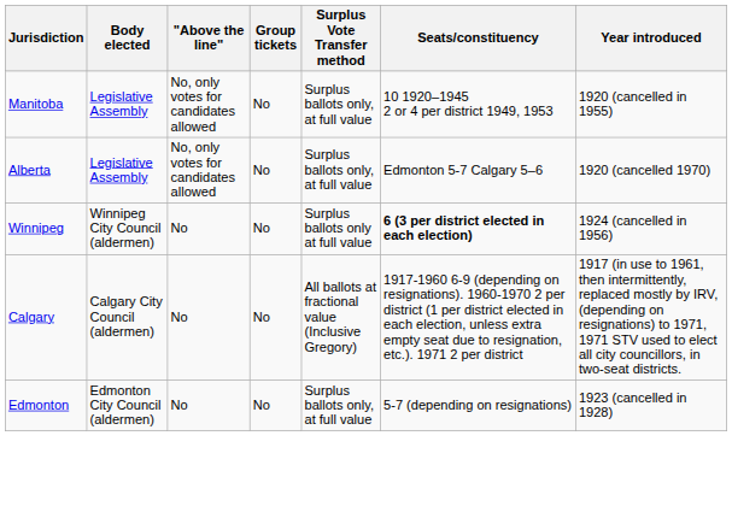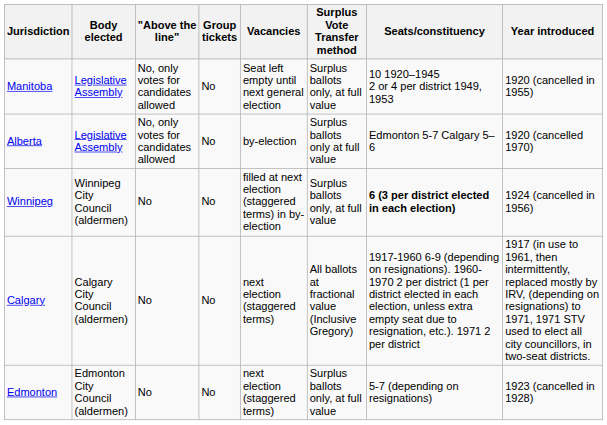+ column: Vacancies | Seat left empty until next general election | by-election | filled at next election (staggered terms) in by-election | next election (staggered terms) | next election (staggered terms)
Alberta | Surplus Vote Transfer method: Surplus ballots only, at full value -> Surplus ballots only at full value
Winnipeg | Surplus Vote Transfer method: Surplus ballots only at full value -> Surplus ballots only, at full value
